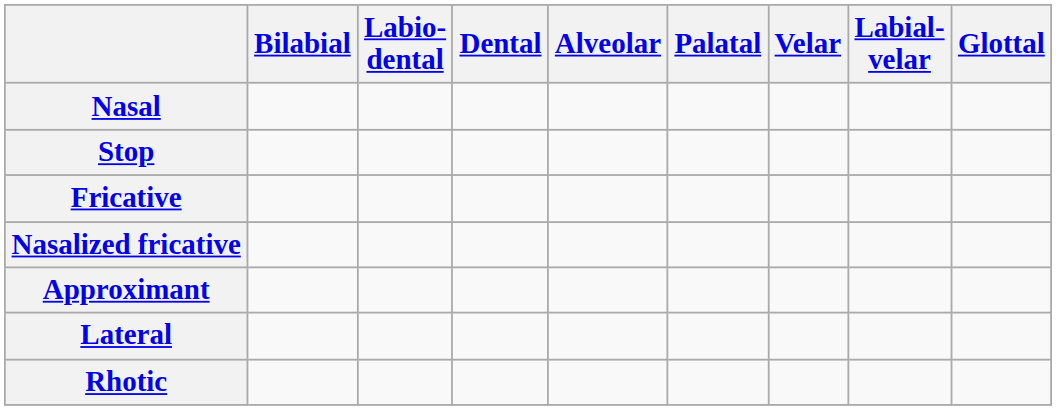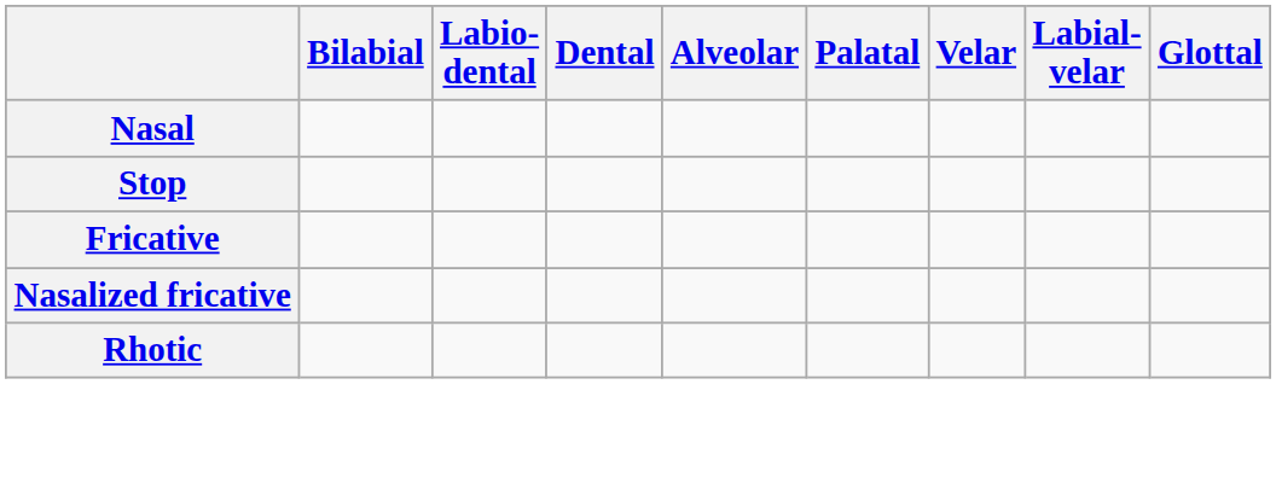- row: Approximant
- row: Lateral
